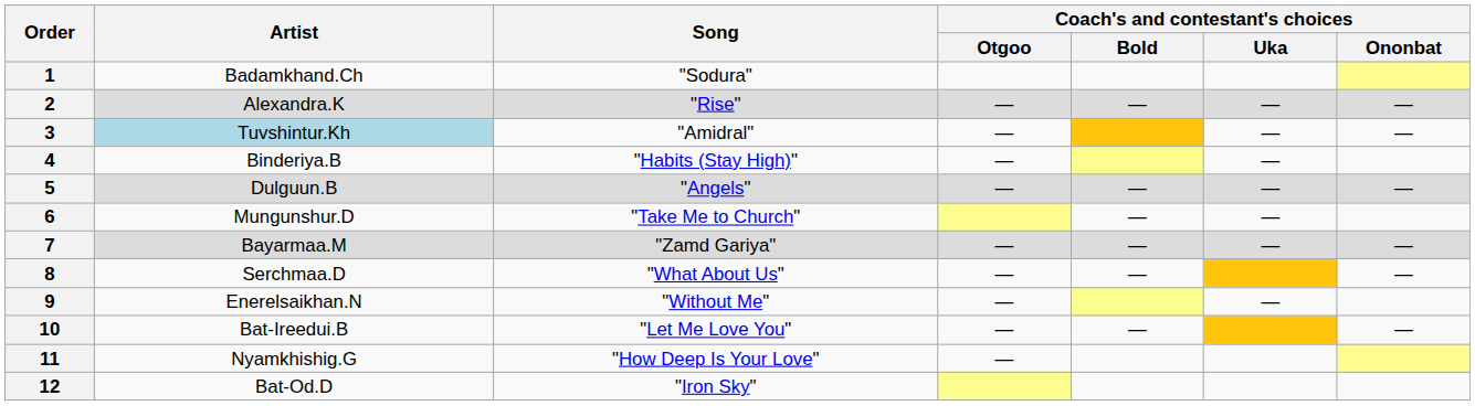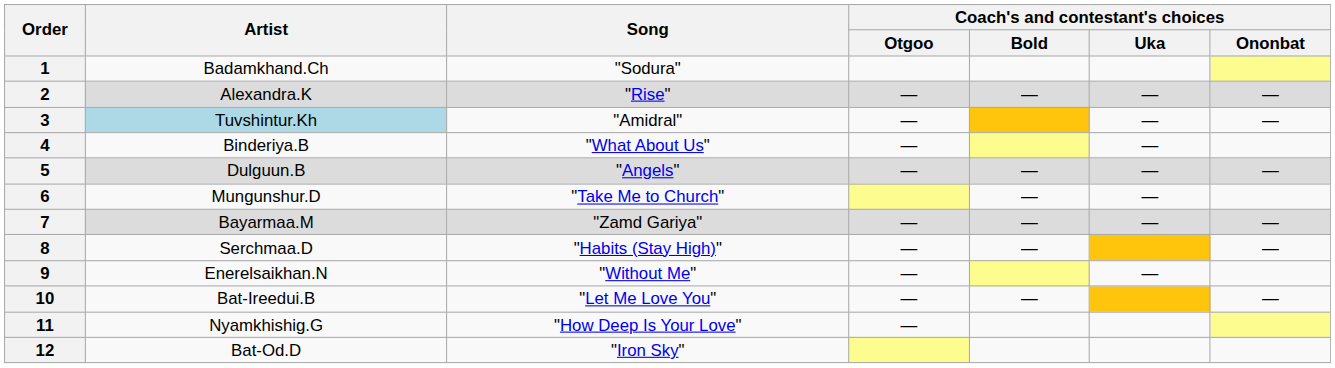4 | Song: "Habits (Stay High)" -> "What About Us"
8 | Song: "What About Us" -> "Habits (Stay High)"
